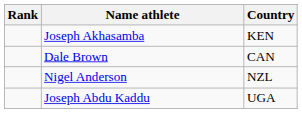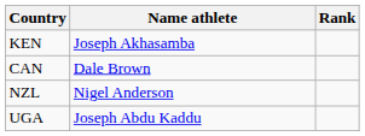columns swapped: Rank <-> Country
